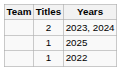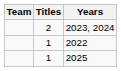rows swapped: 2025 <-> 2022
